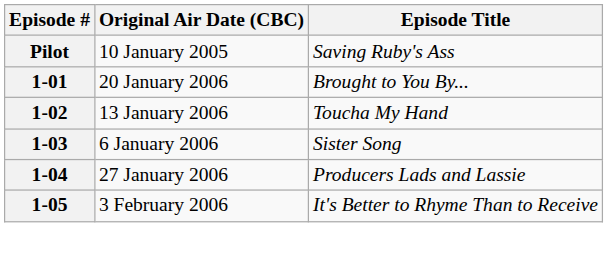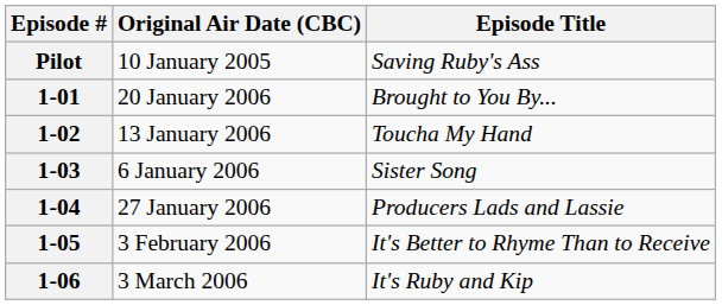+ row: 1-06 | 3 March 2006 | It's Ruby and Kip
